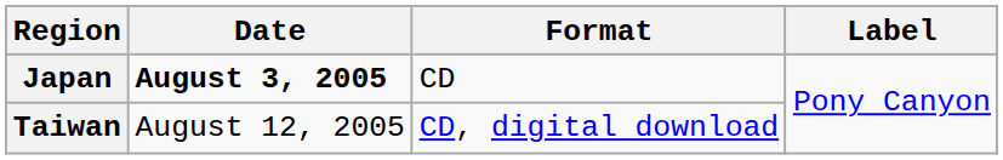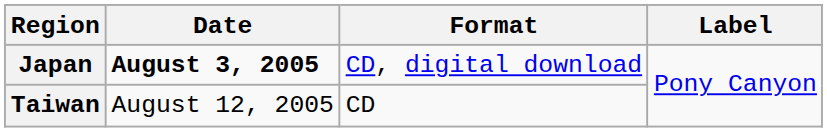Japan | Format: CD -> CD, digital download
Taiwan | Format: CD, digital download -> CD
